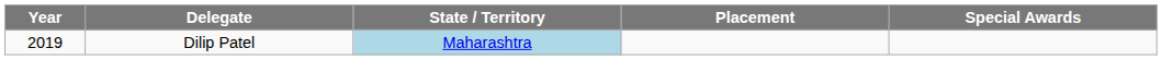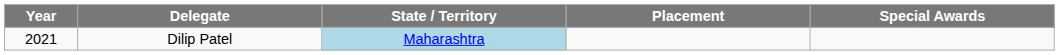Dilip Patel | Year: 2019 -> 2021
